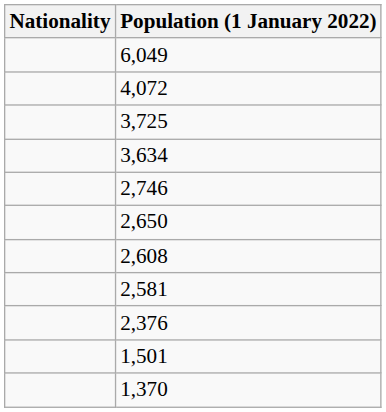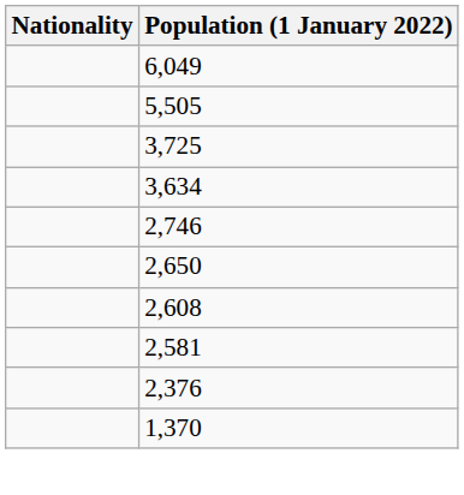+ row: 5,505
- row: 4,072
- row: 1,501
